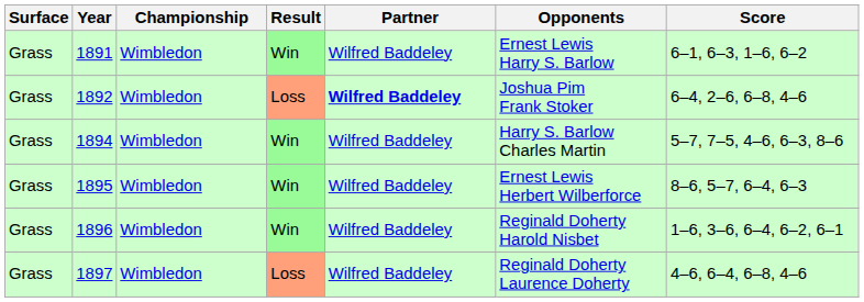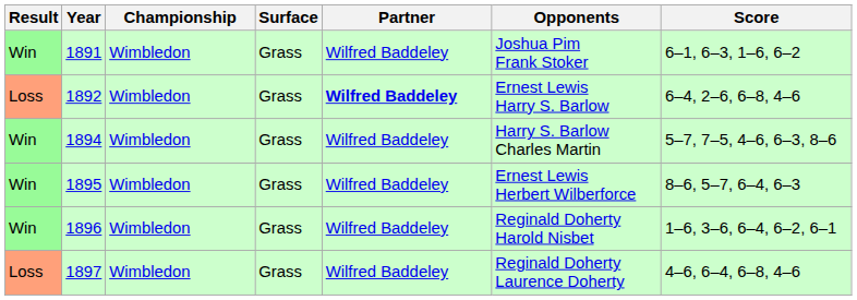columns swapped: Result <-> Surface
1891 | Opponents: Ernest Lewis Harry S. Barlow -> Joshua Pim Frank Stoker
1892 | Opponents: Joshua Pim Frank Stoker -> Ernest Lewis Harry S. Barlow
